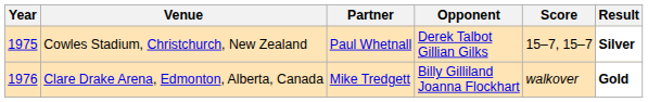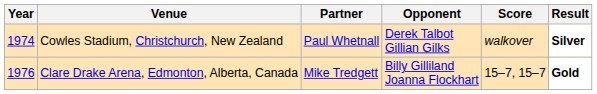Cowles Stadium, Christchurch, New Zealand | Year: 1975 -> 1974
Cowles Stadium, Christchurch, New Zealand | Score: 15–7, 15–7 -> walkover
Clare Drake Arena, Edmonton, Alberta, Canada | Score: walkover -> 15–7, 15–7
